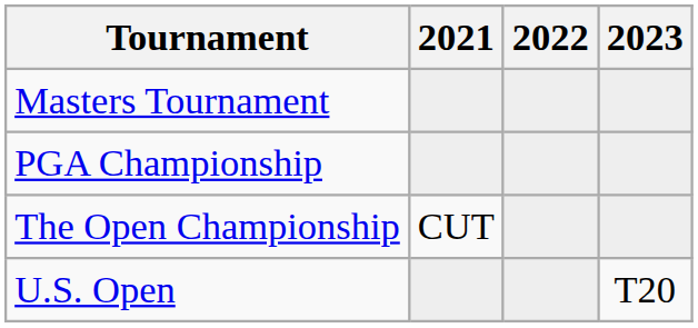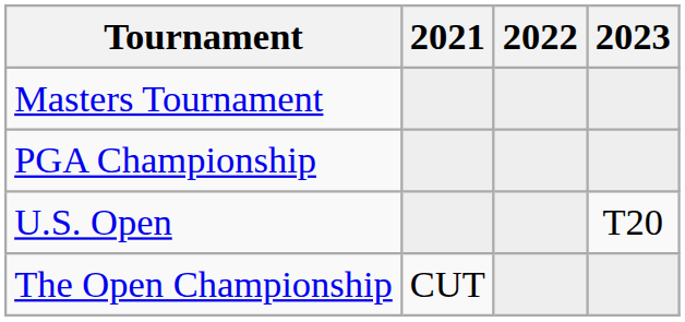rows swapped: U.S. Open <-> The Open Championship
